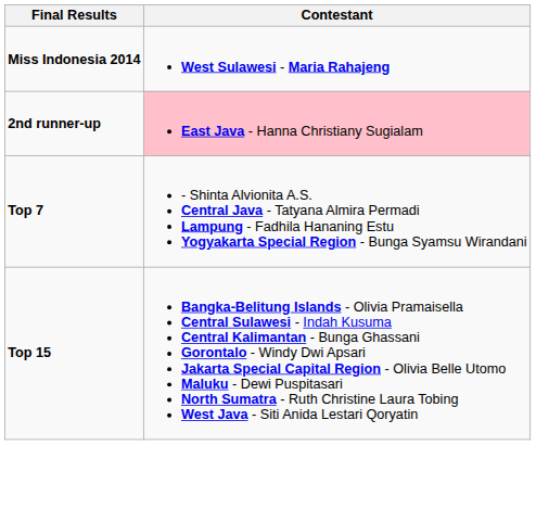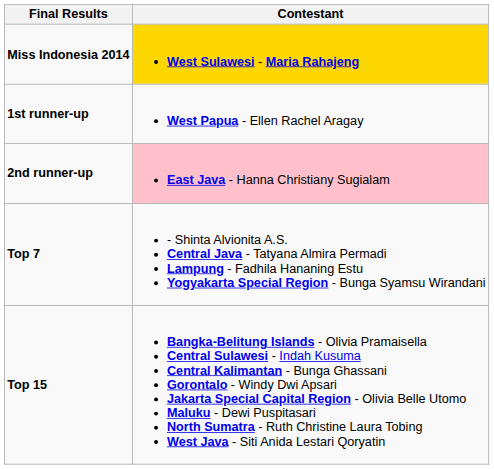Miss Indonesia 2014 | Contestant: no background -> gold background
+ row: 1st runner-up | West Papua - Ellen Rachel Aragay
